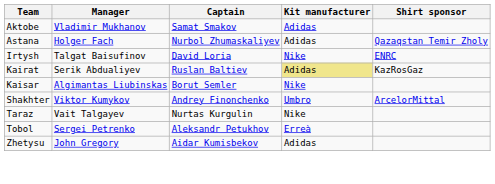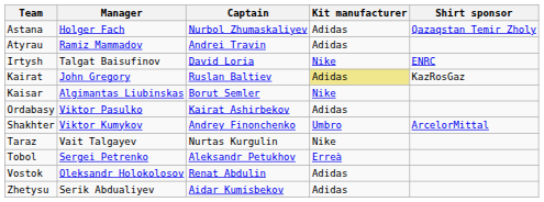- row: Aktobe | Vladimir Mukhanov | Samat Smakov | Adidas
+ row: Atyrau | Ramiz Mammadov | Andrei Travin | Adidas
Kairat | Manager: Serik Abdualiyev -> John Gregory
+ row: Ordabasy | Viktor Pasulko | Kairat Ashirbekov | Adidas
+ row: Vostok | Oleksandr Holokolosov | Renat Abdulin | Adidas
Zhetysu | Manager: John Gregory -> Serik Abdualiyev
